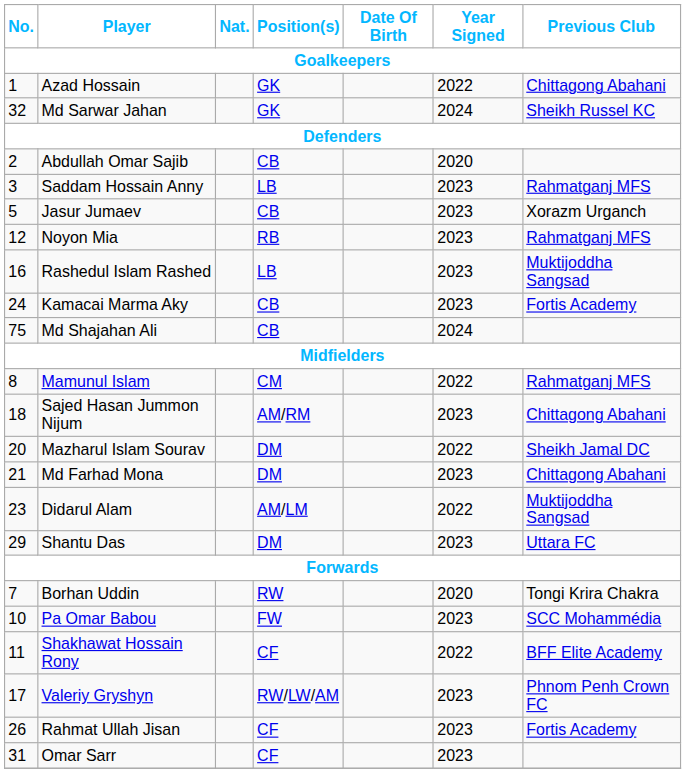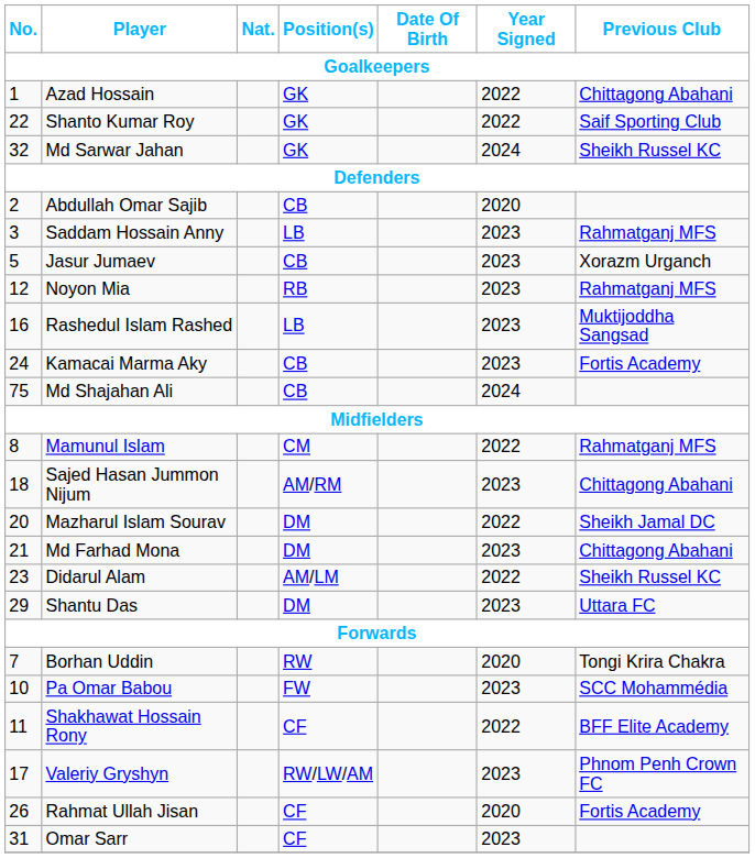+ row: 22 | Shanto Kumar Roy | GK | 2022 | Saif Sporting Club
Didarul Alam | Previous Club: Muktijoddha Sangsad -> Sheikh Russel KC
Rahmat Ullah Jisan | Year Signed: 2023 -> 2020
